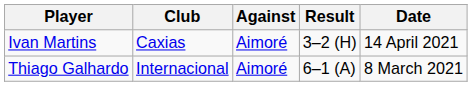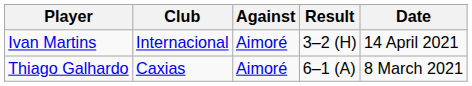Ivan Martins | Club: Caxias -> Internacional
Thiago Galhardo | Club: Internacional -> Caxias
